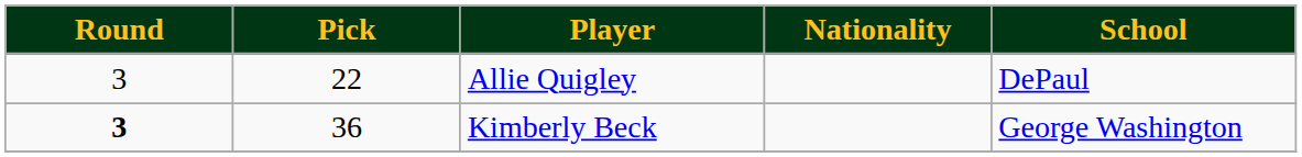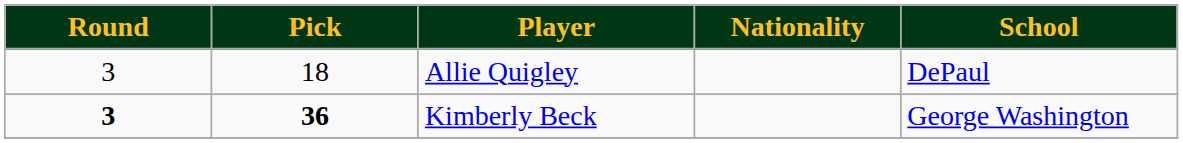Allie Quigley | Pick: 22 -> 18
Kimberly Beck | Pick: normal -> bold
